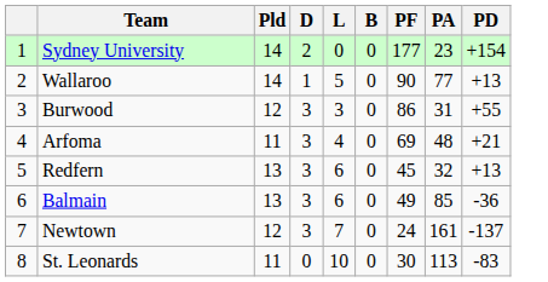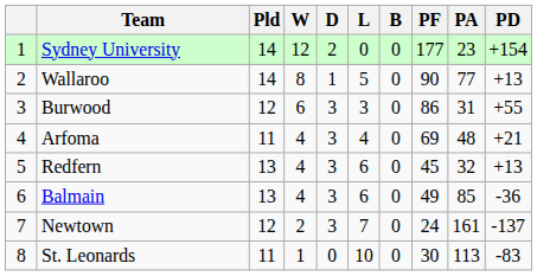+ column: W | 12 | 8 | 6 | 4 | 4 | 4 | 2 | 1
